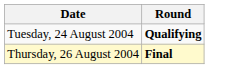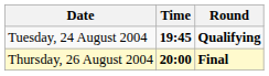+ column: Time | 19:45 | 20:00
